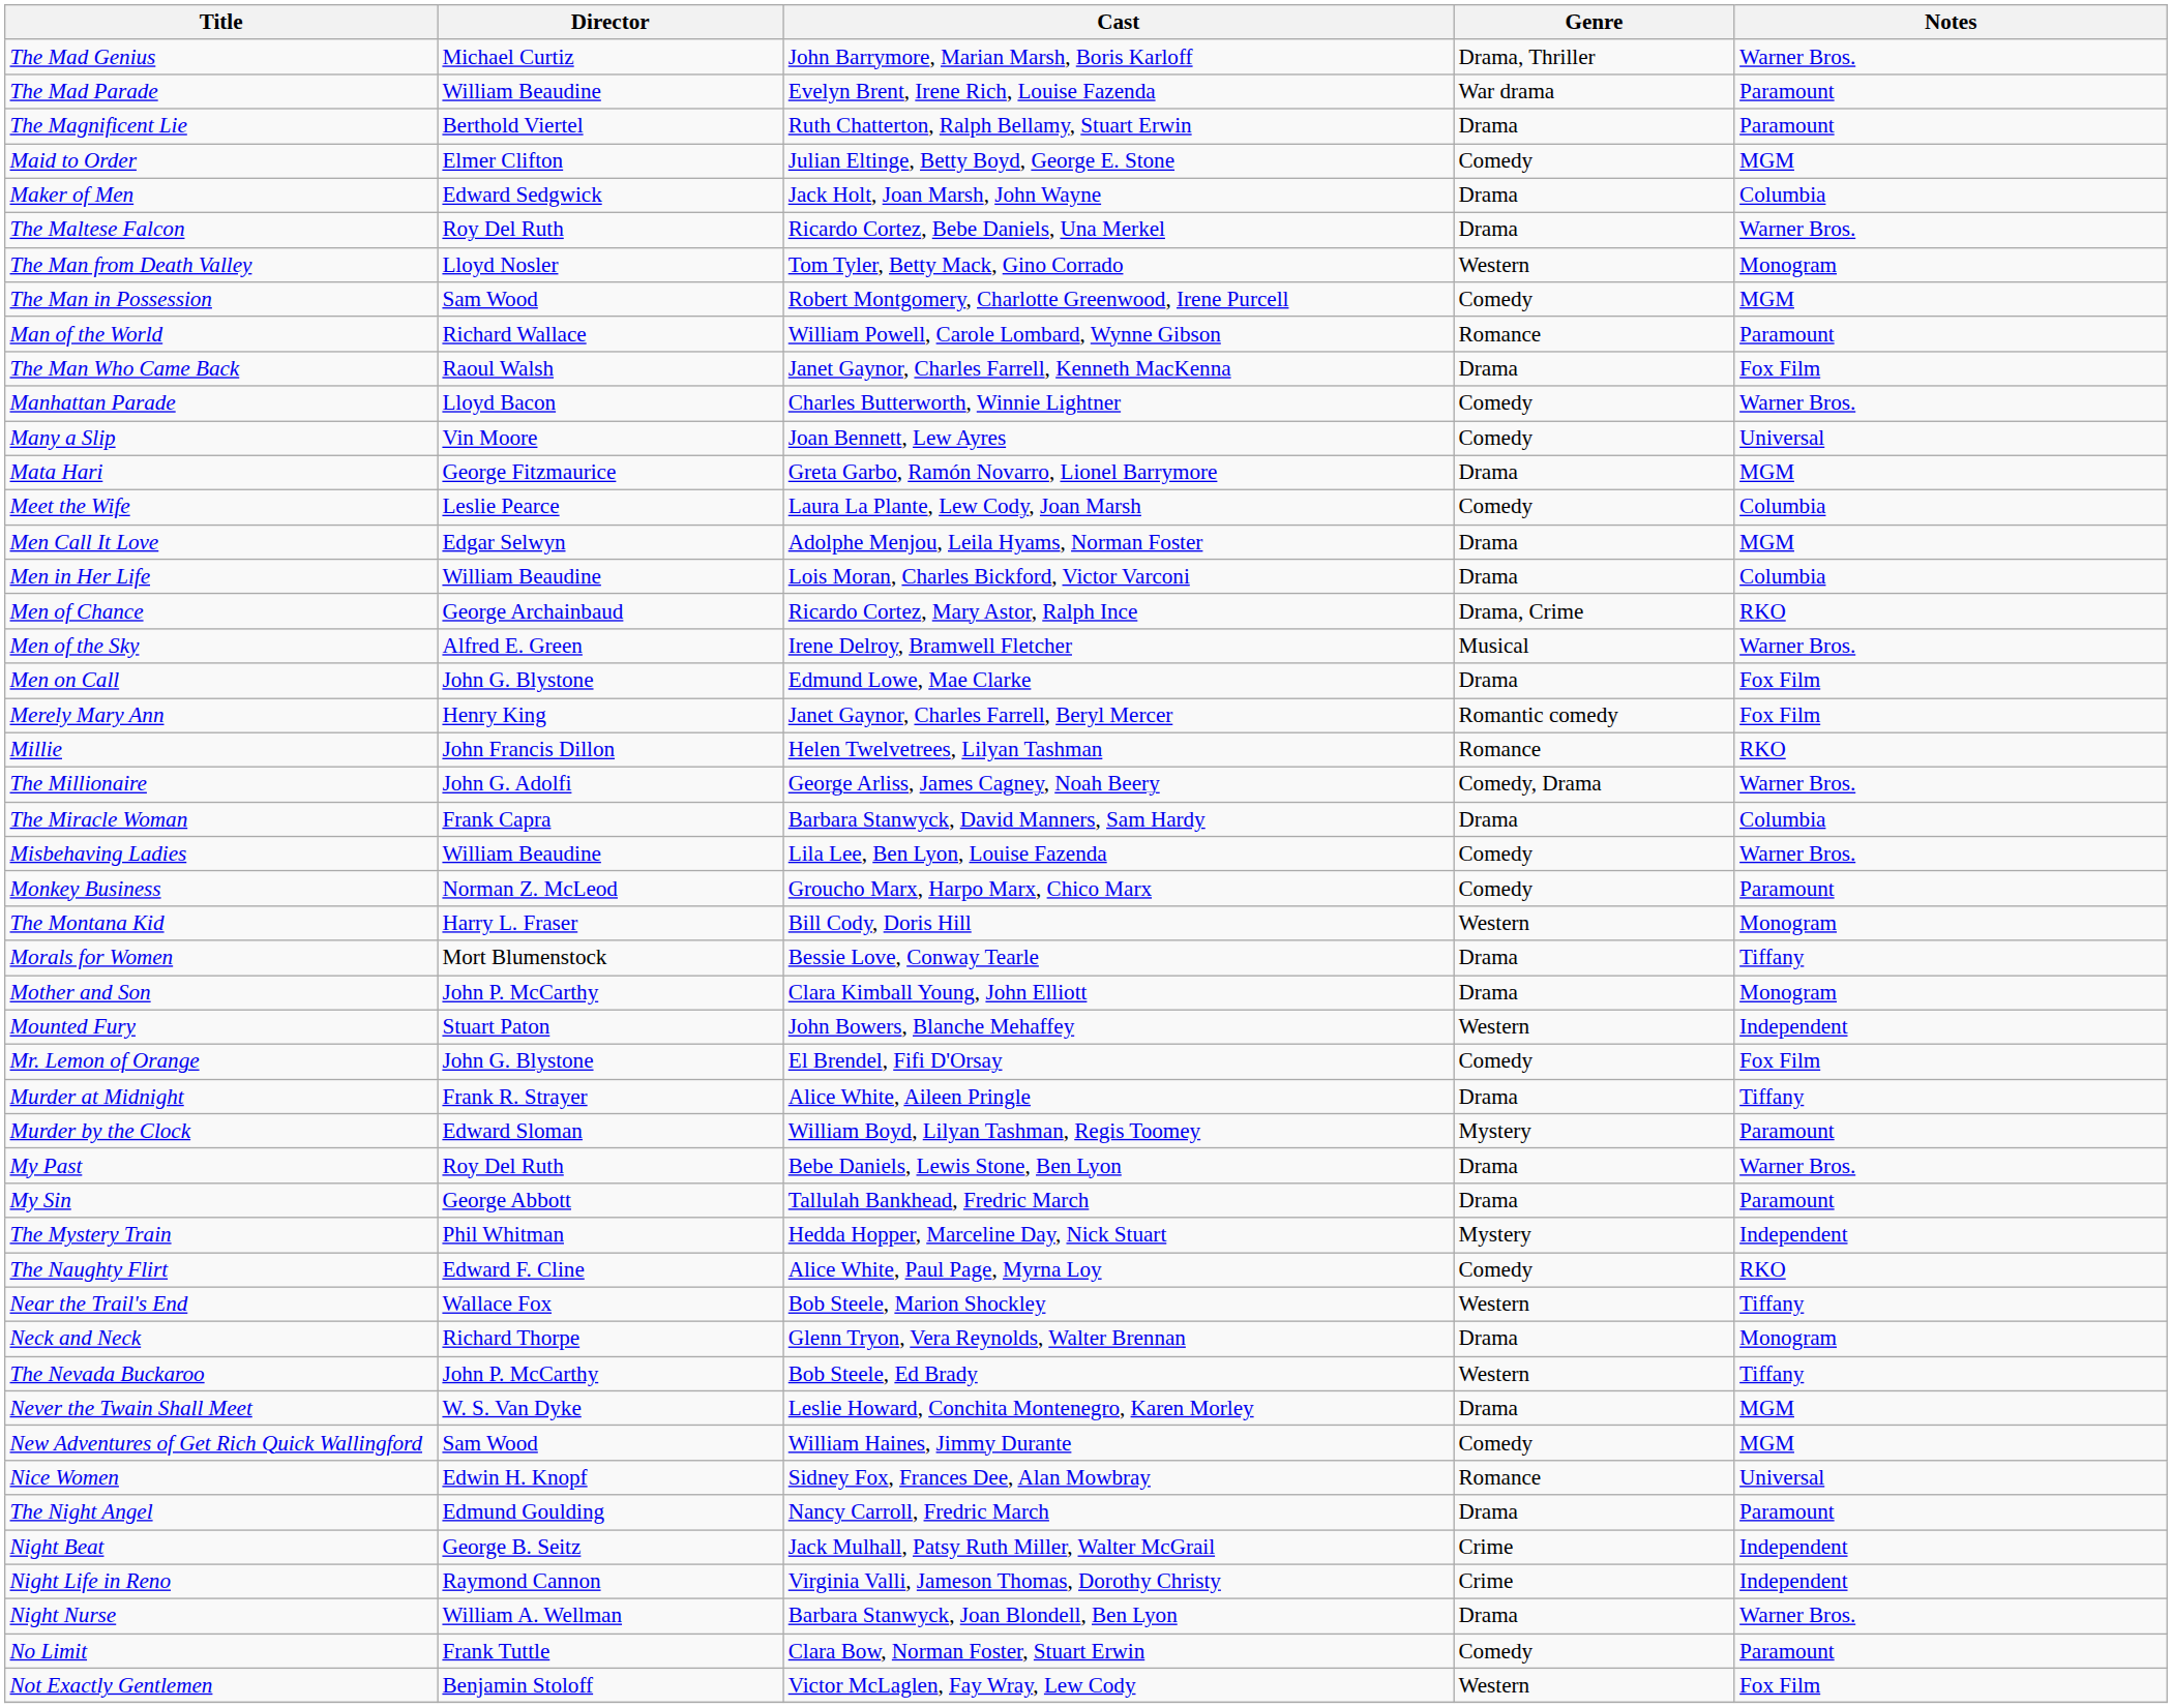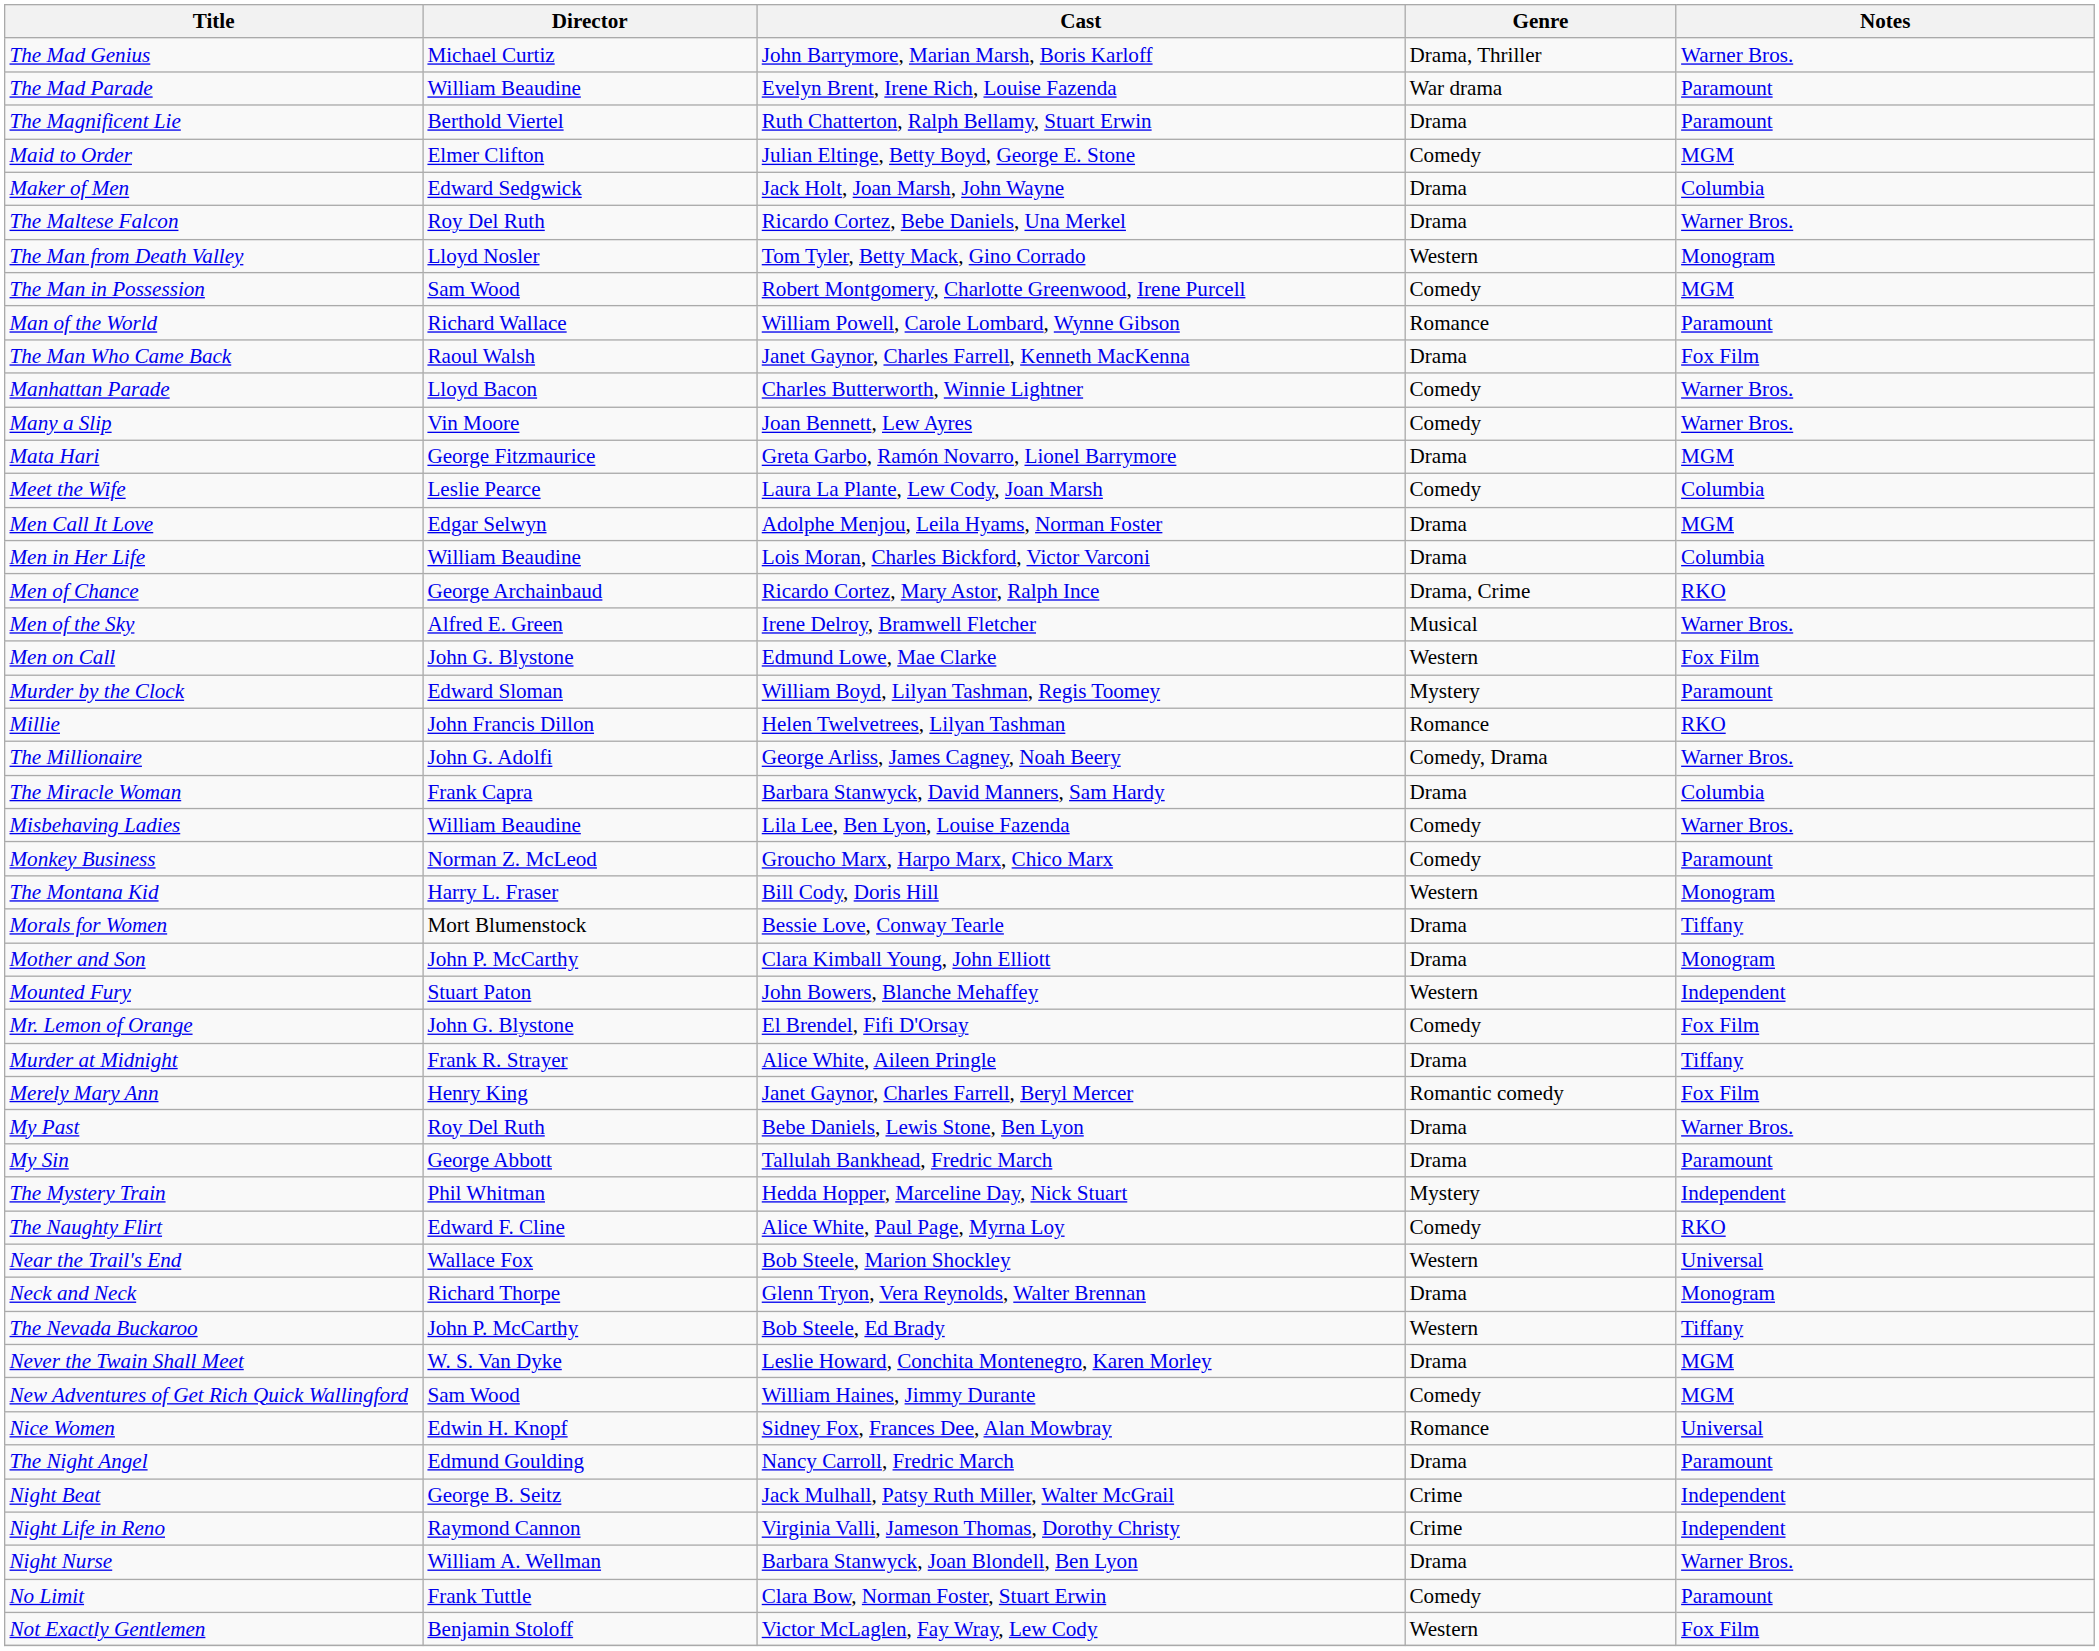Many a Slip | Notes: Universal -> Warner Bros.
Men on Call | Genre: Drama -> Western
rows swapped: Merely Mary Ann <-> Murder by the Clock
Near the Trail's End | Notes: Tiffany -> Universal
